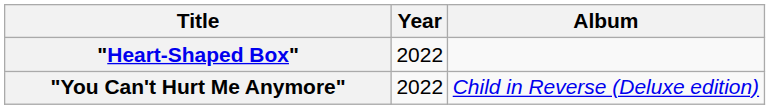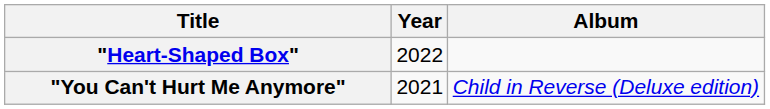"You Can't Hurt Me Anymore" | Year: 2022 -> 2021
